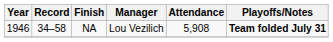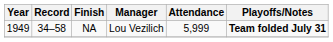NA | Year: 1946 -> 1949
NA | Attendance: 5,908 -> 5,999
